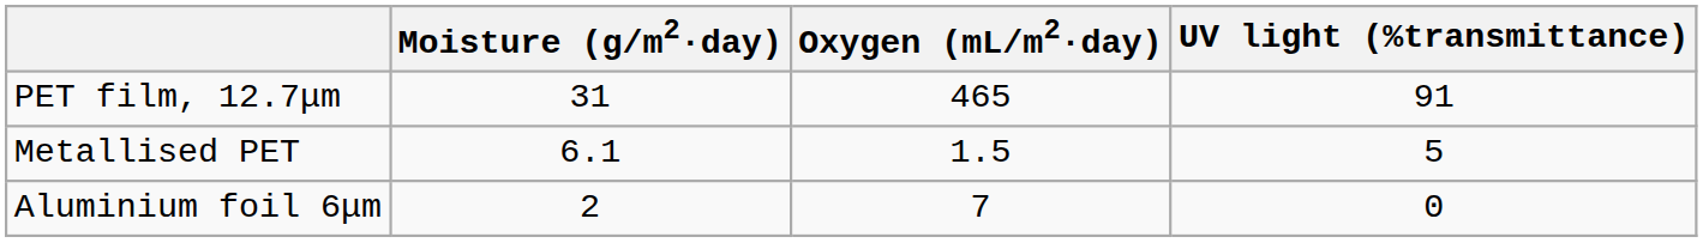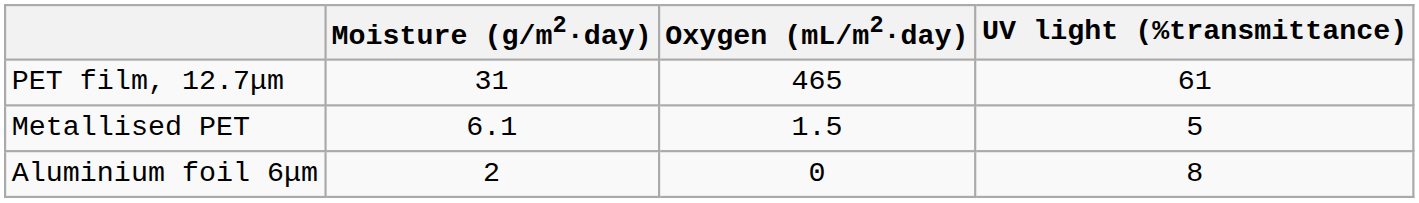PET film, 12.7μm | UV light (%transmittance): 91 -> 61
Aluminium foil 6μm | Oxygen (mL/m2·day): 7 -> 0
Aluminium foil 6μm | UV light (%transmittance): 0 -> 8
